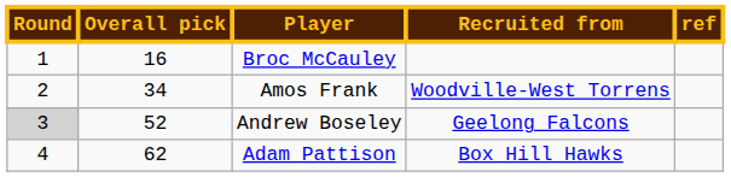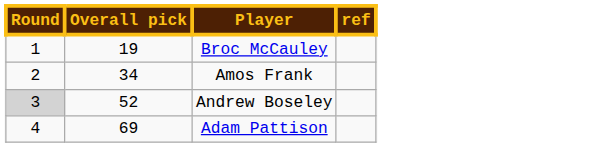- column: Recruited from | Woodville-West Torrens | Geelong Falcons | Box Hill Hawks
Broc McCauley | Overall pick: 16 -> 19
Adam Pattison | Overall pick: 62 -> 69
